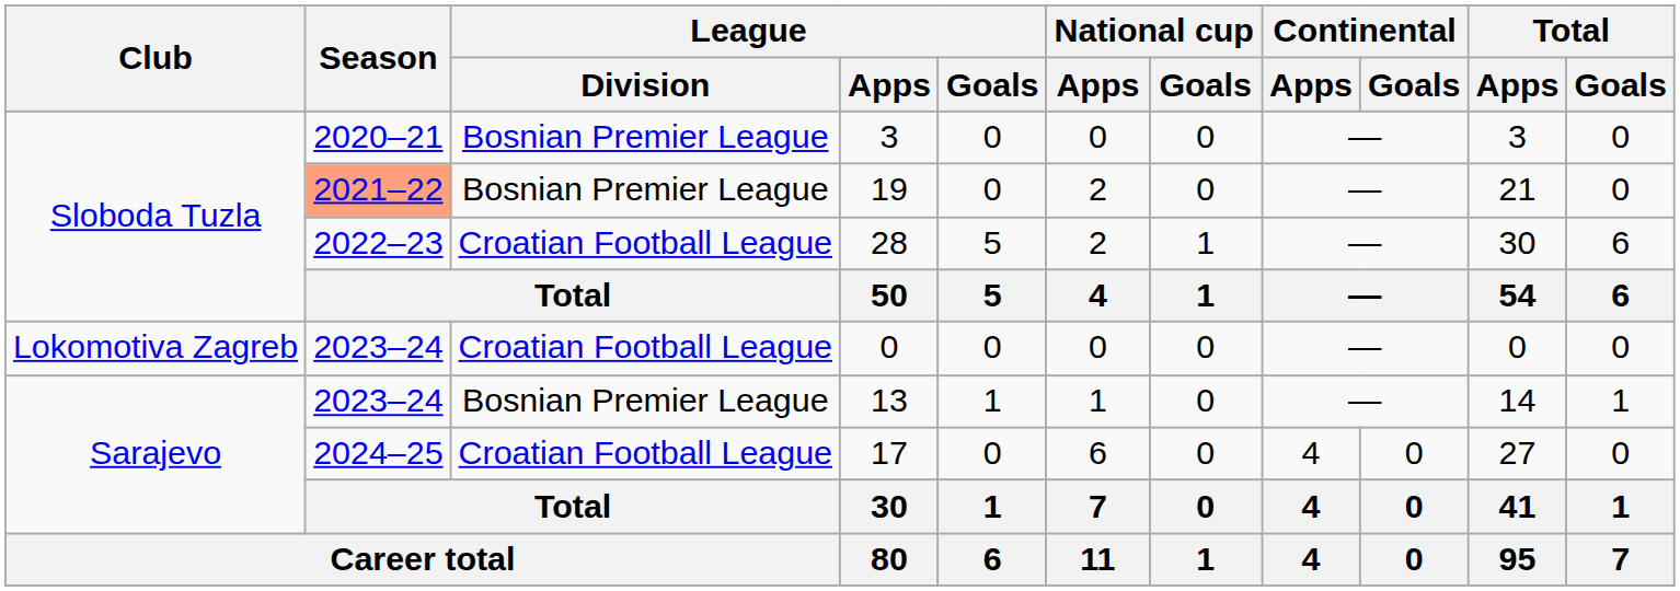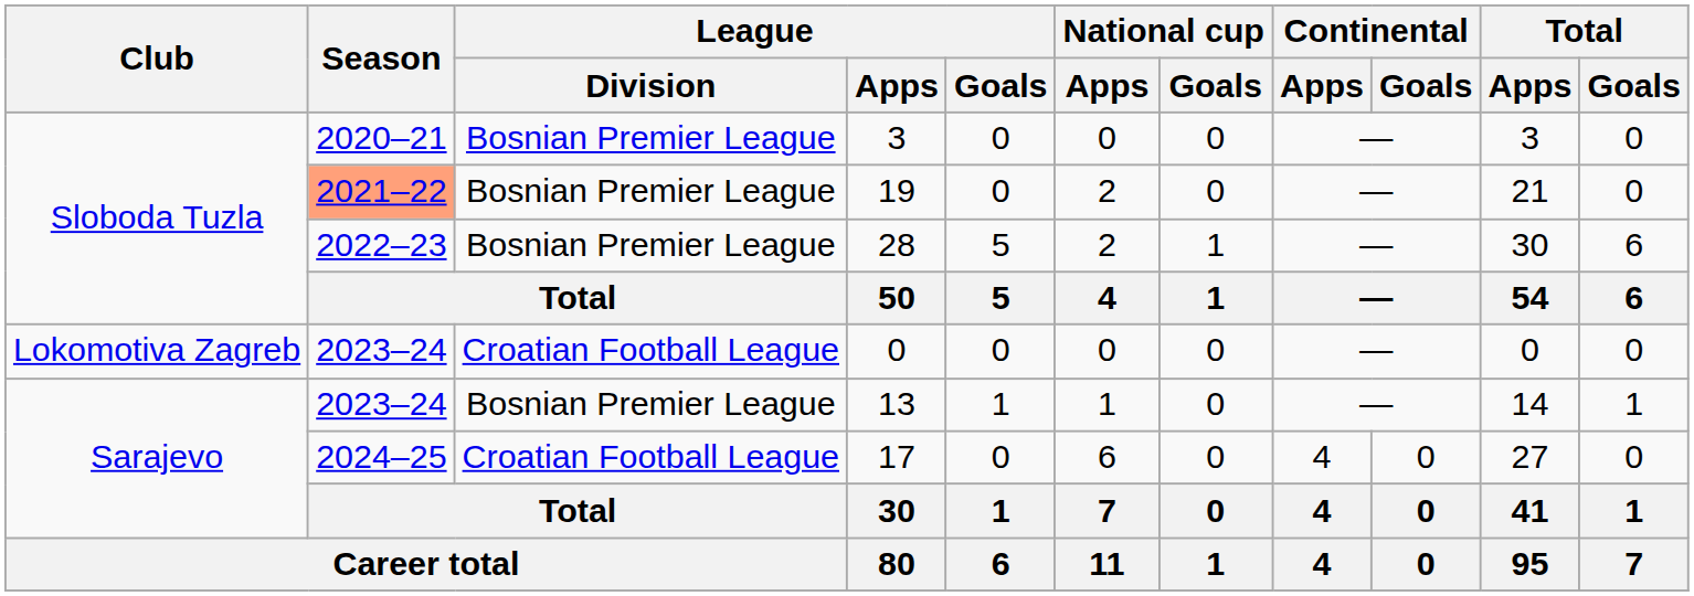28 | League / Division: Croatian Football League -> Bosnian Premier League
